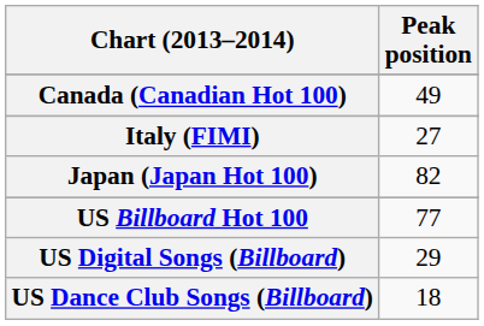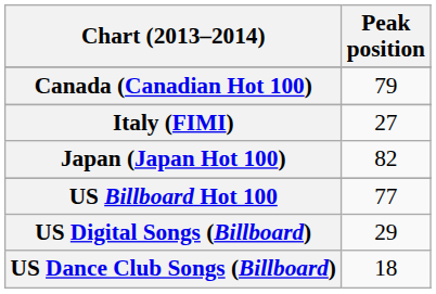Canada (Canadian Hot 100) | Peak position: 49 -> 79
